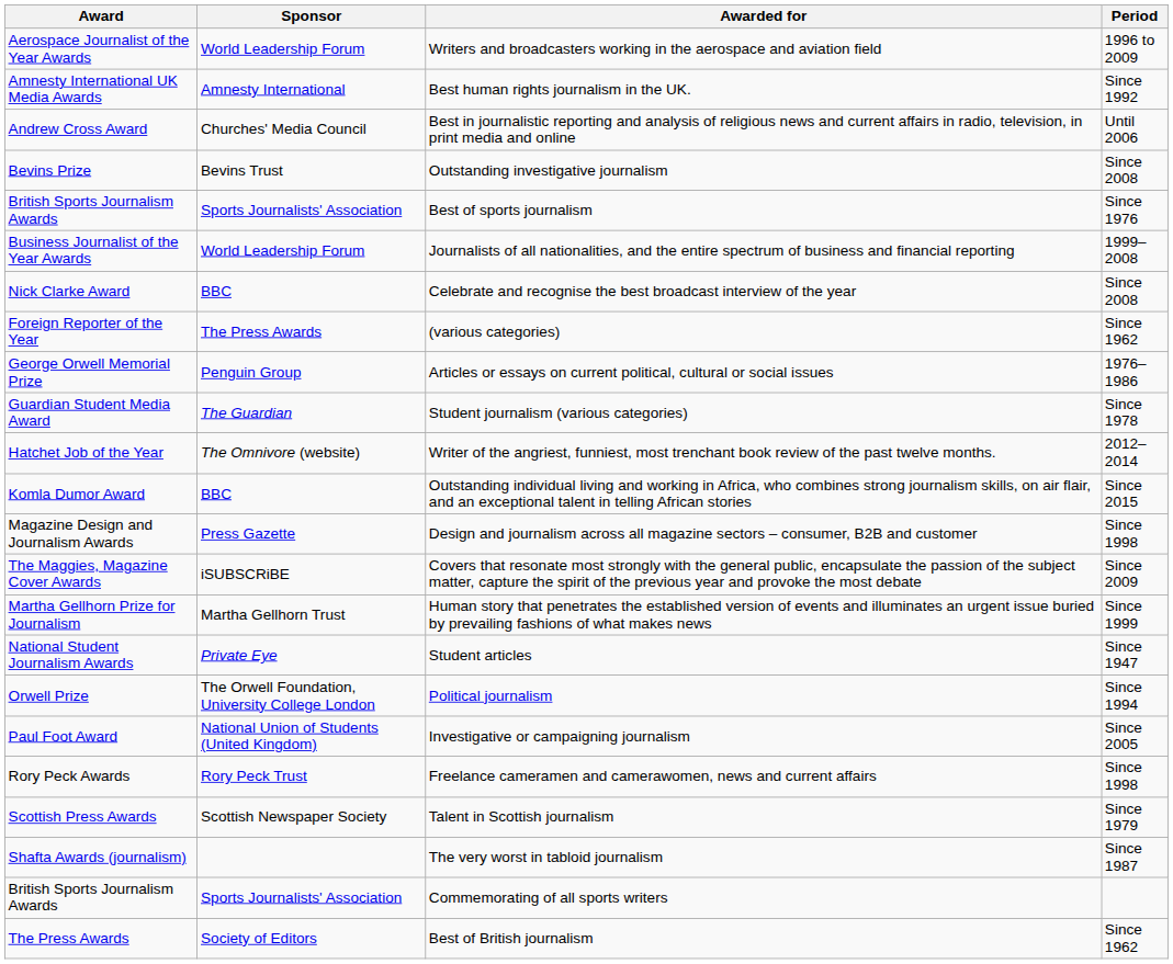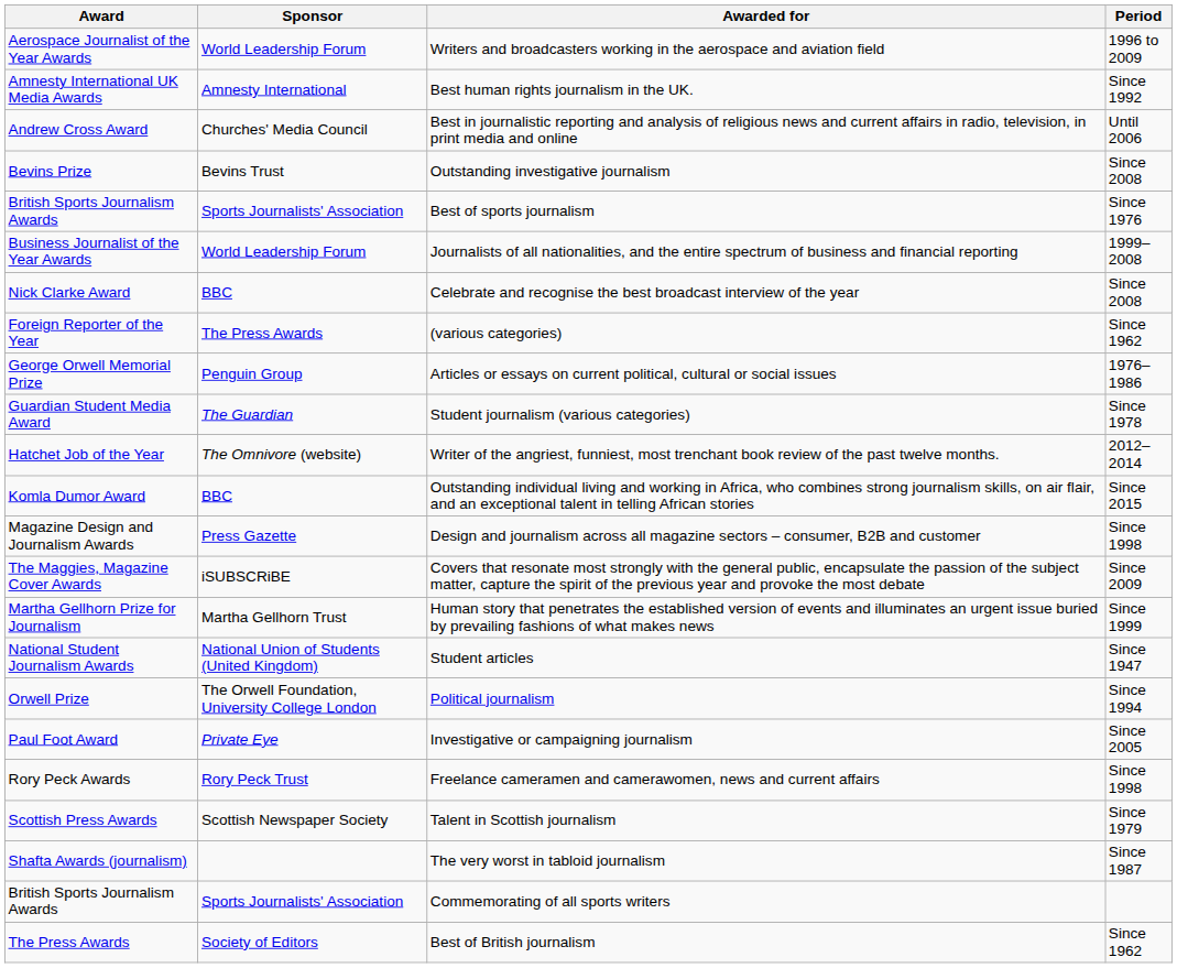Student articles | Sponsor: Private Eye -> National Union of Students (United Kingdom)
Investigative or campaigning journalism | Sponsor: National Union of Students (United Kingdom) -> Private Eye
